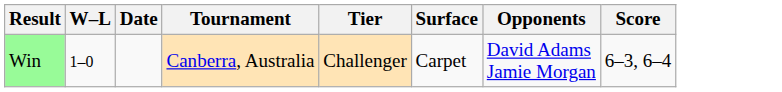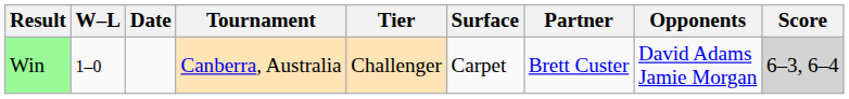+ column: Partner | Brett Custer
Win | Score: no background -> lightgrey background
